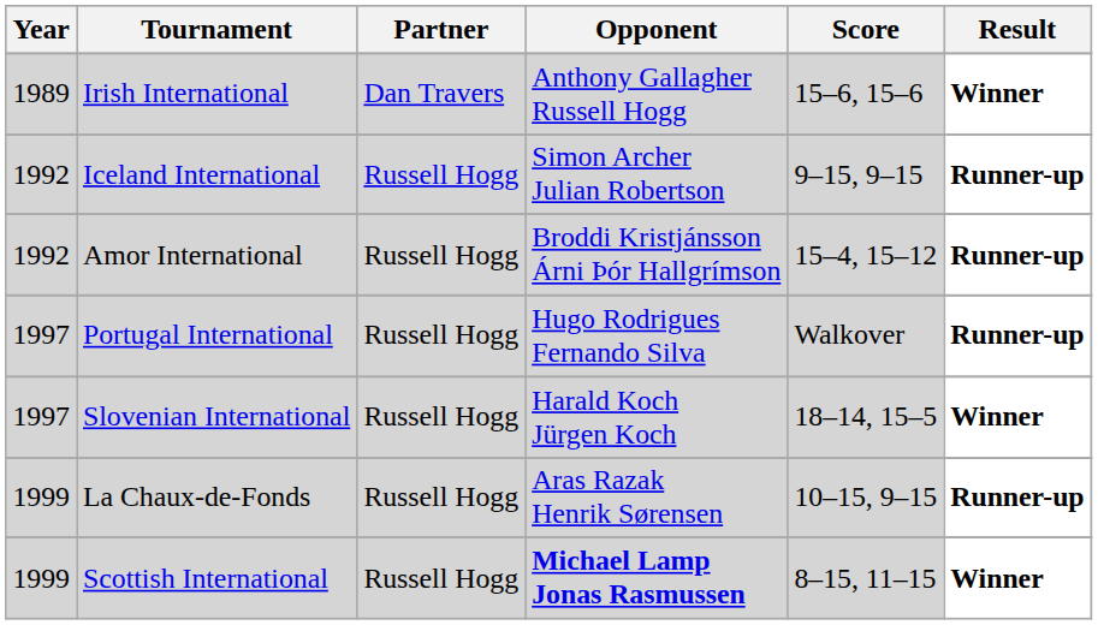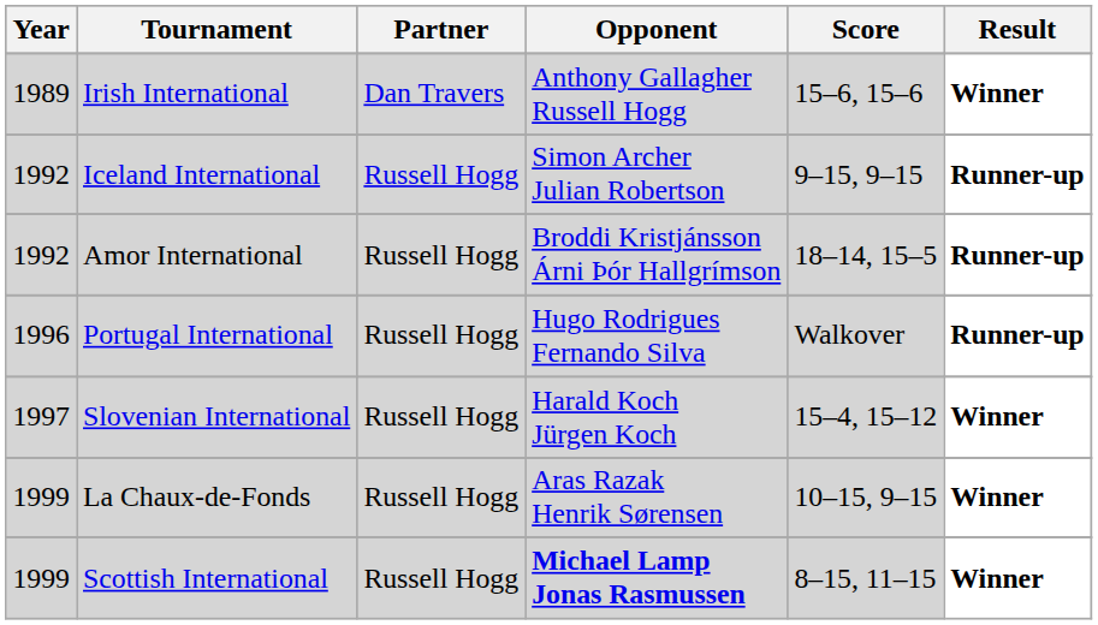Amor International | Score: 15–4, 15–12 -> 18–14, 15–5
Portugal International | Year: 1997 -> 1996
Slovenian International | Score: 18–14, 15–5 -> 15–4, 15–12
La Chaux-de-Fonds | Result: Runner-up -> Winner
